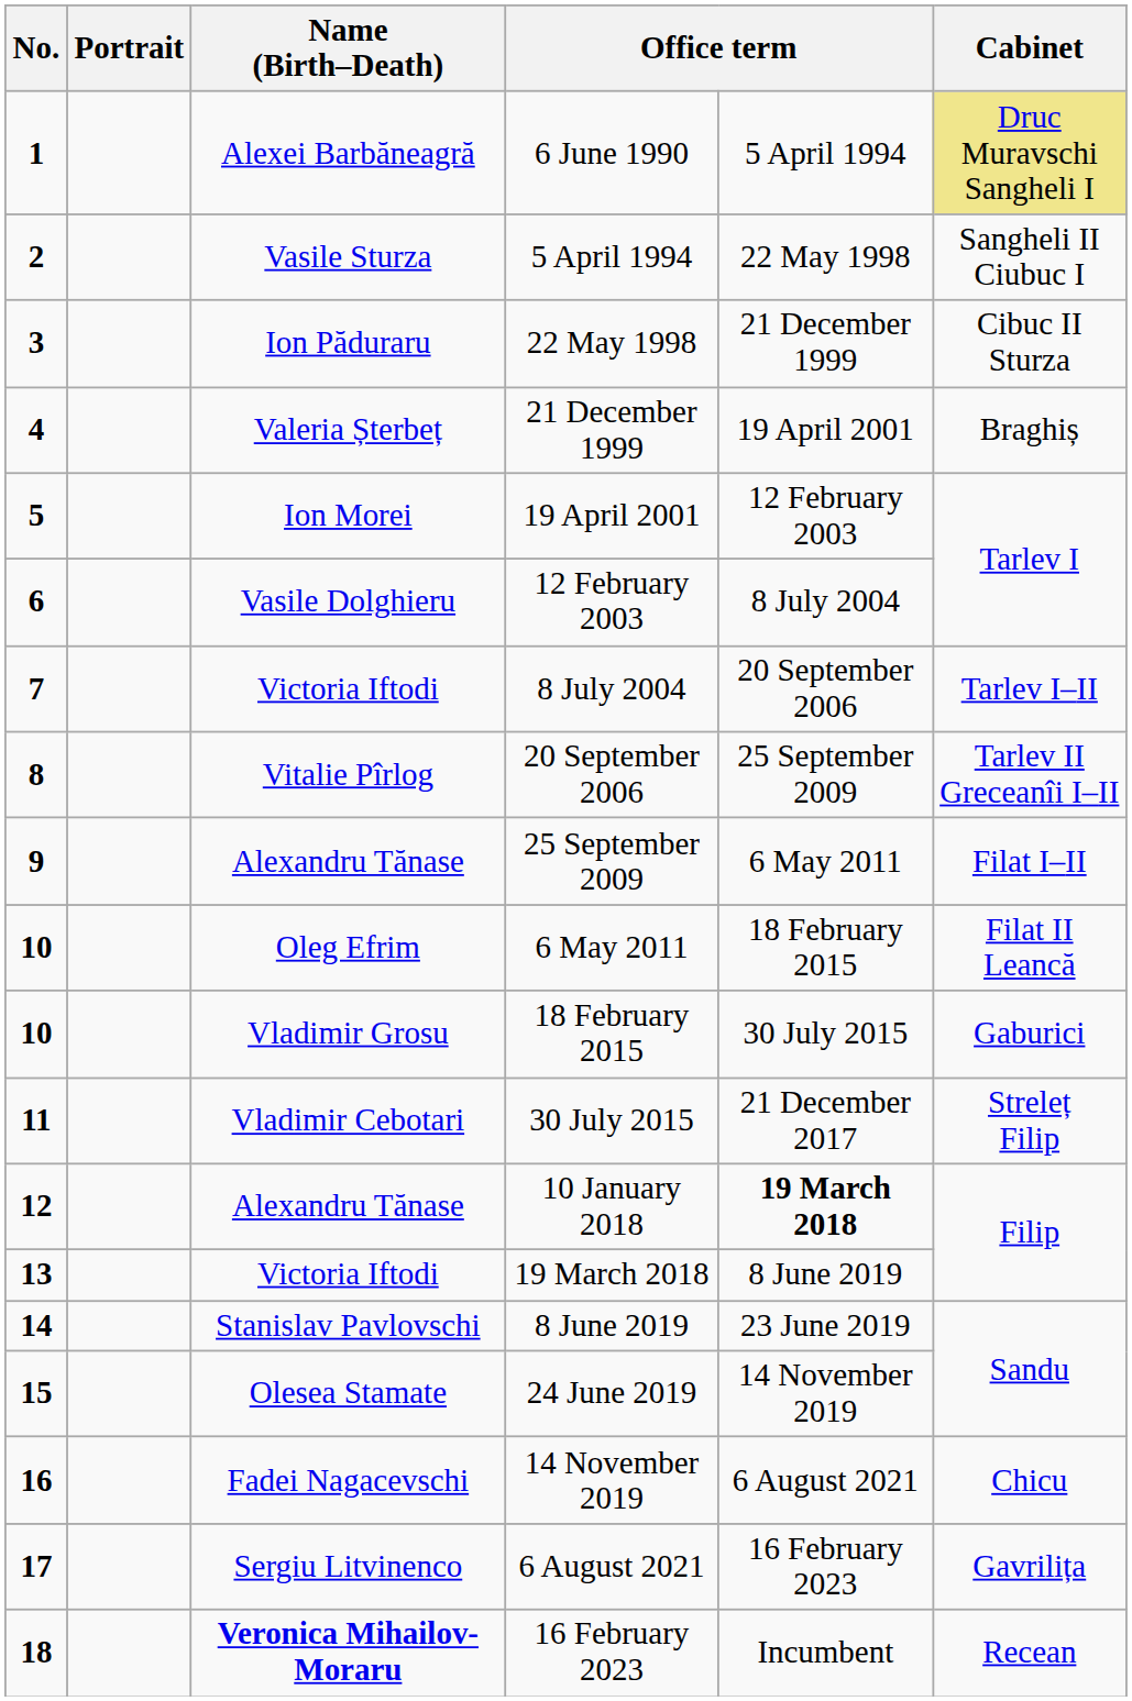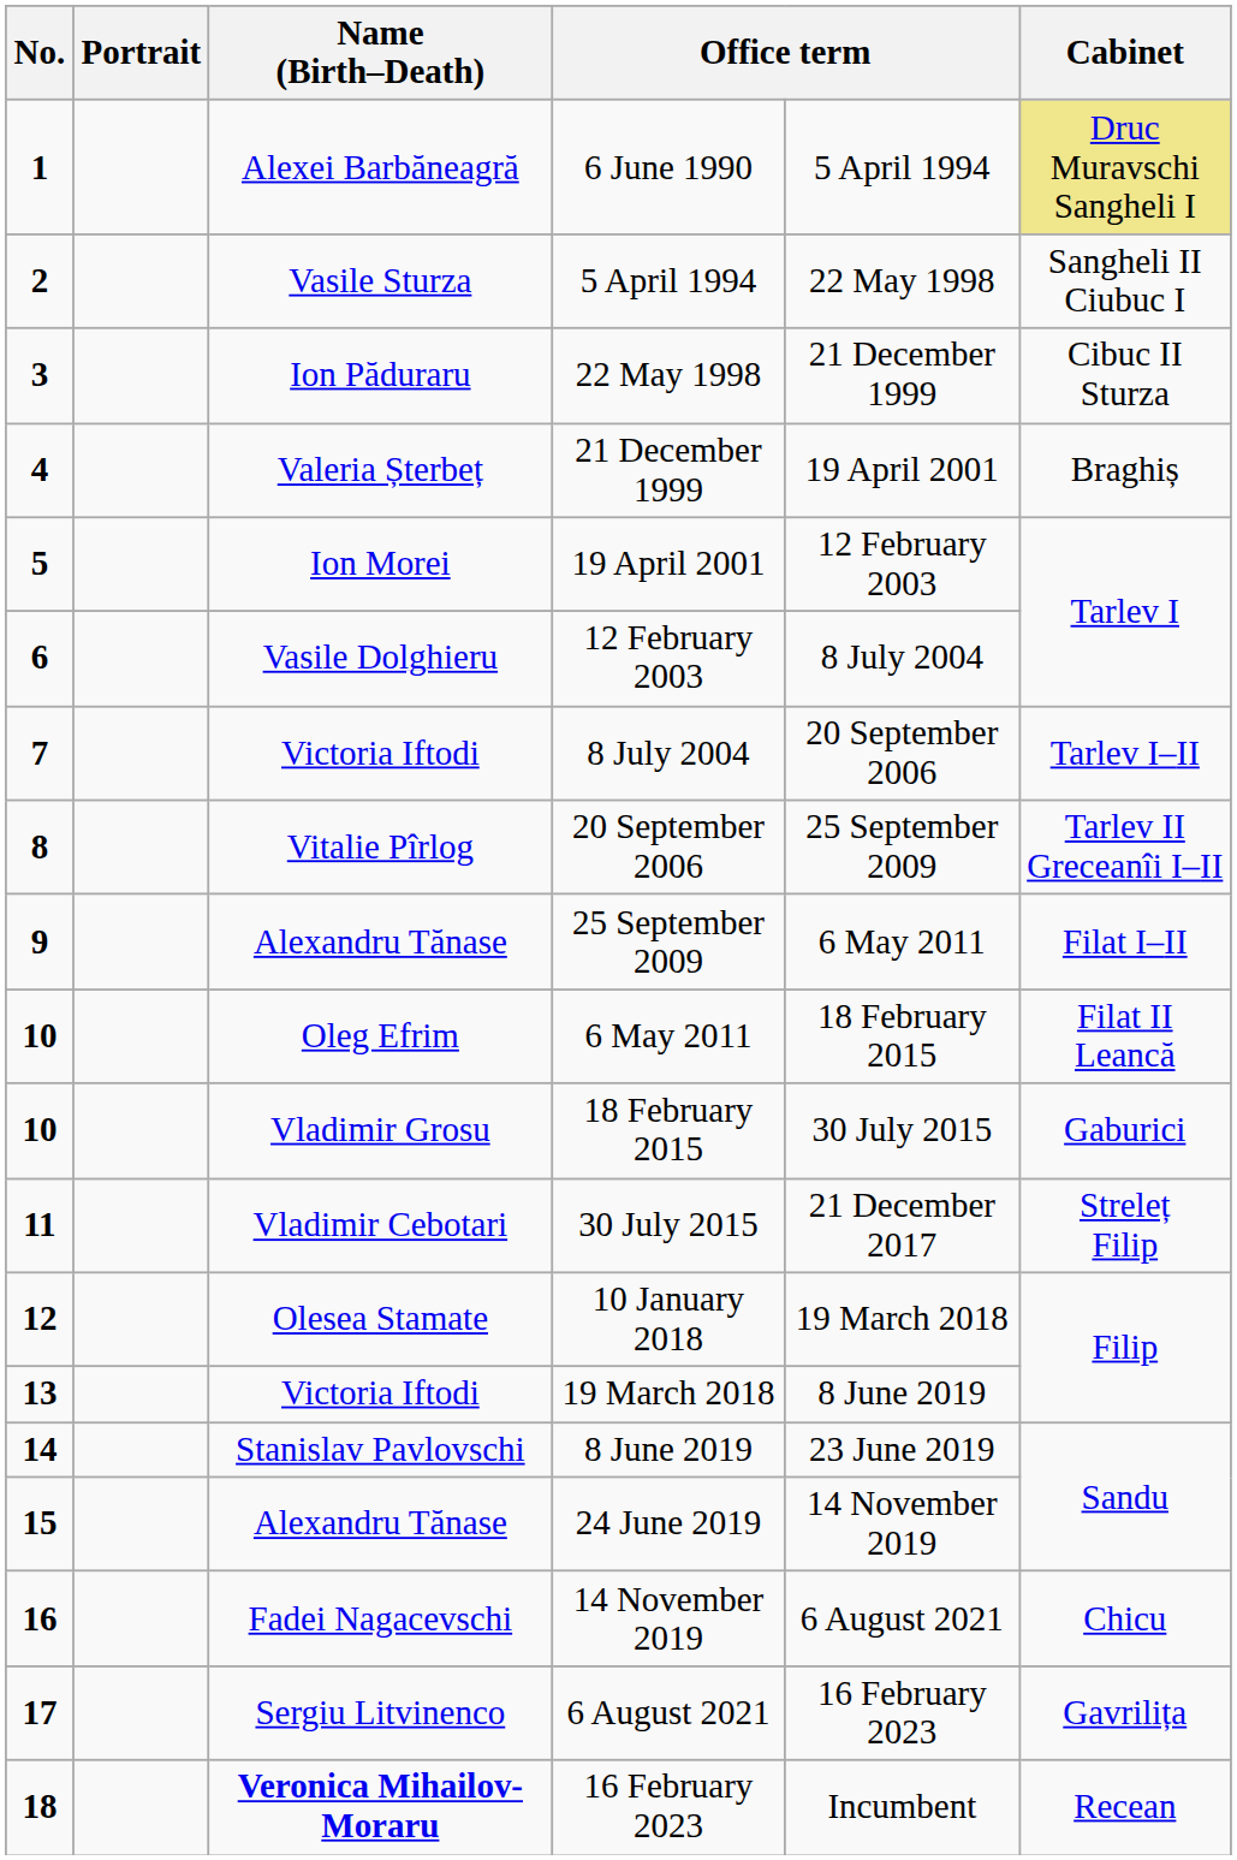10 January 2018 | Name (Birth–Death): Alexandru Tănase -> Olesea Stamate
10 January 2018 | column 5: bold -> normal
24 June 2019 | Name (Birth–Death): Olesea Stamate -> Alexandru Tănase
